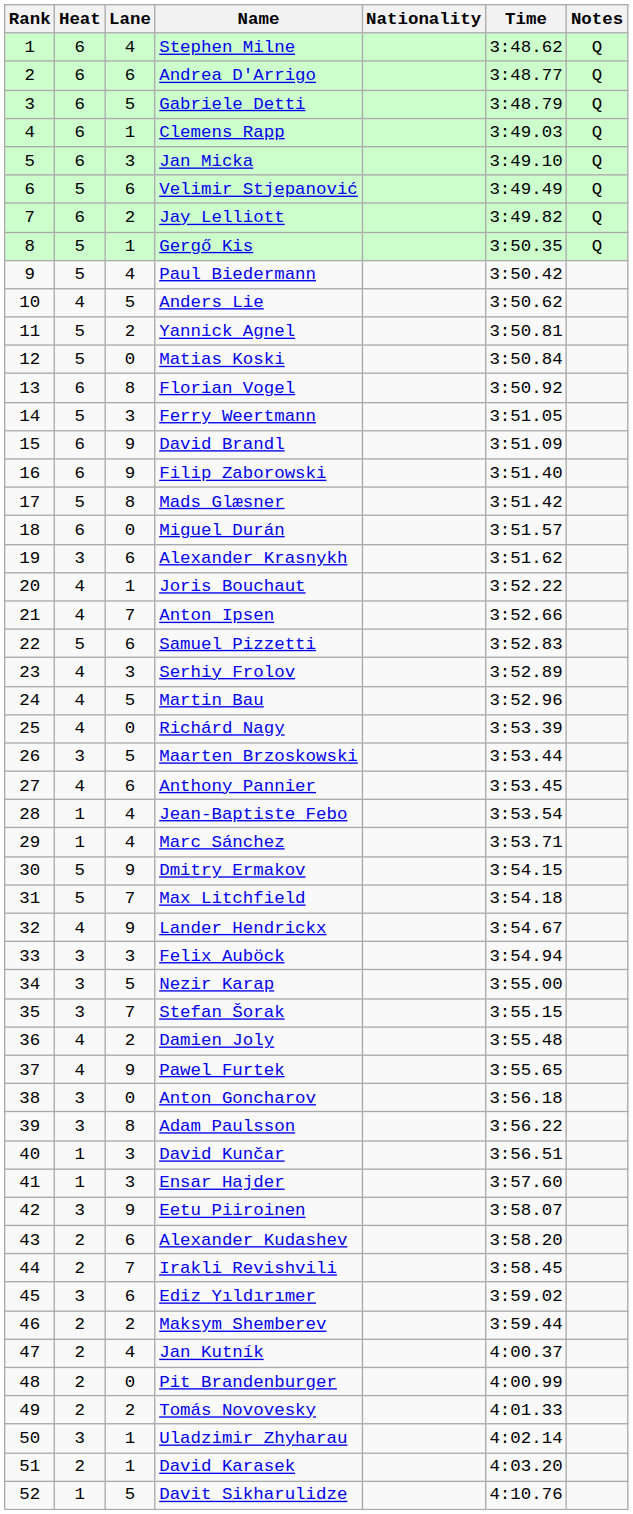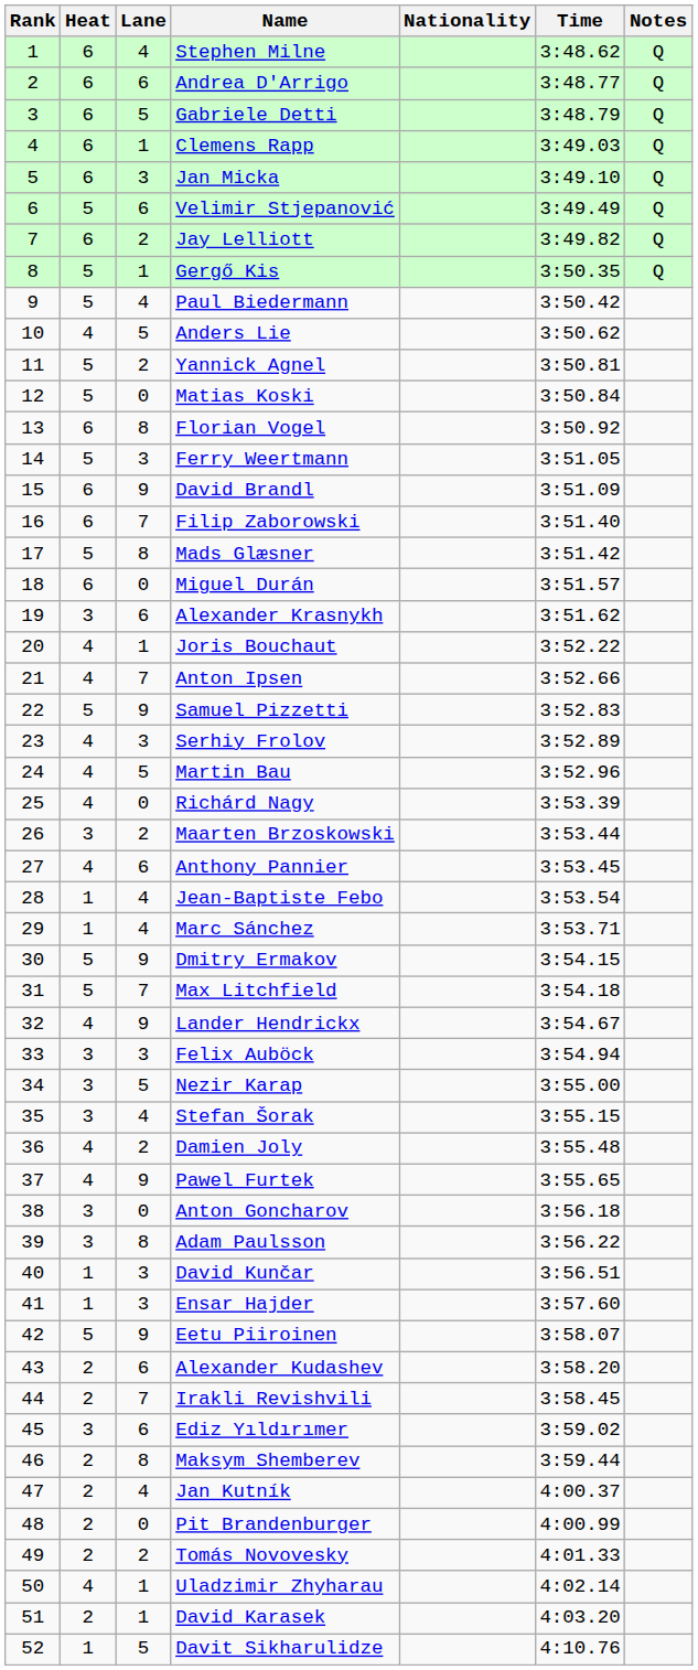Filip Zaborowski | Lane: 9 -> 7
Samuel Pizzetti | Lane: 6 -> 9
Maarten Brzoskowski | Lane: 5 -> 2
Stefan Šorak | Lane: 7 -> 4
Eetu Piiroinen | Heat: 3 -> 5
Maksym Shemberev | Lane: 2 -> 8
Uladzimir Zhyharau | Heat: 3 -> 4
